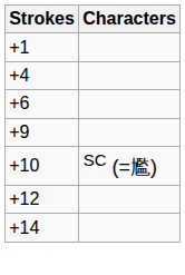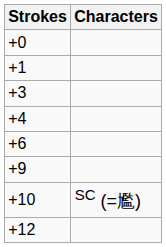+ row: +0
+ row: +3
- row: +14
